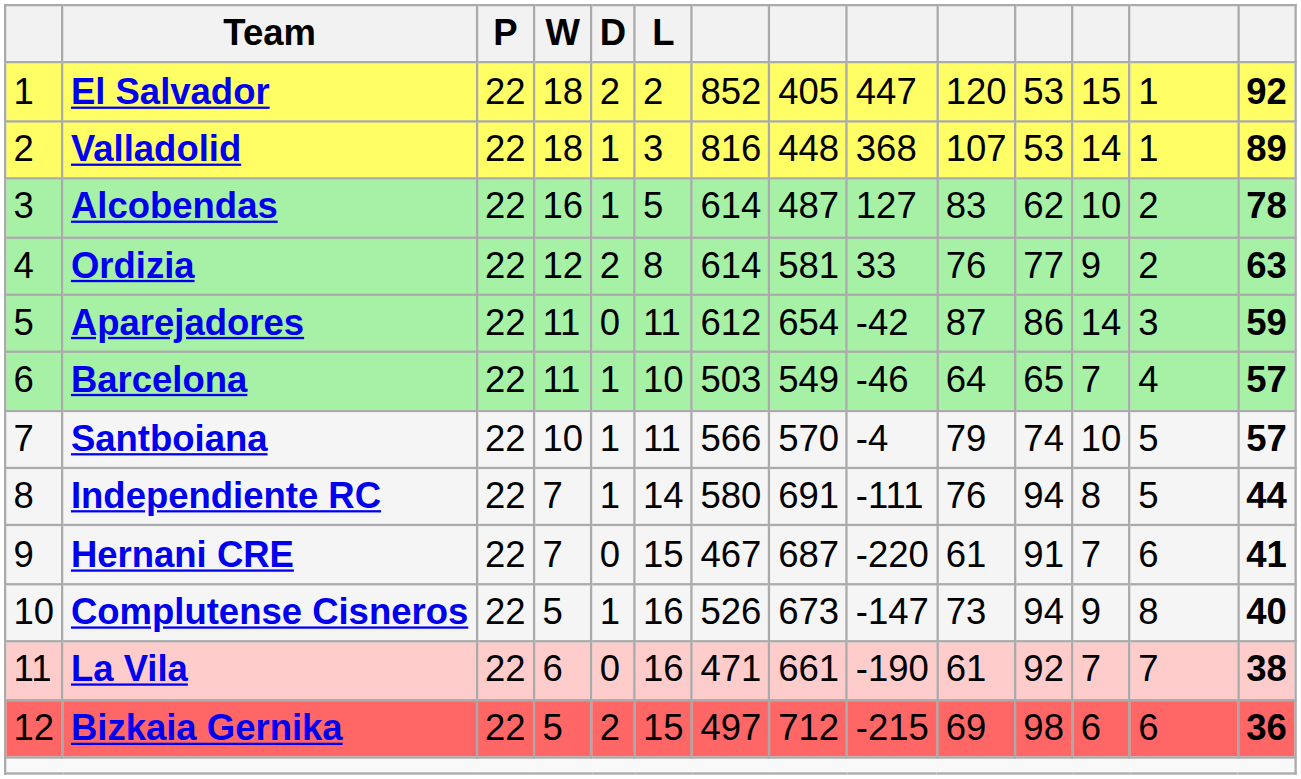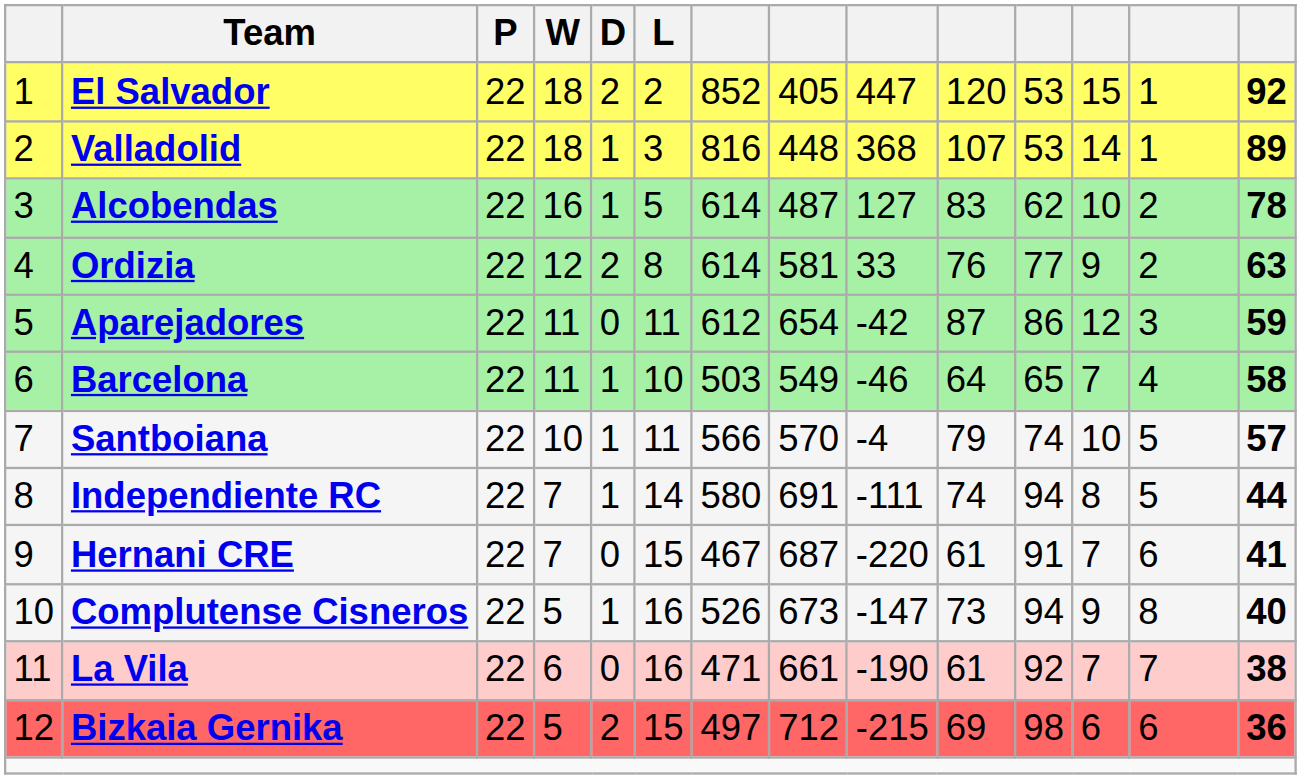Aparejadores | column 12: 14 -> 12
Barcelona | column 14: 57 -> 58
Independiente RC | column 10: 76 -> 74
